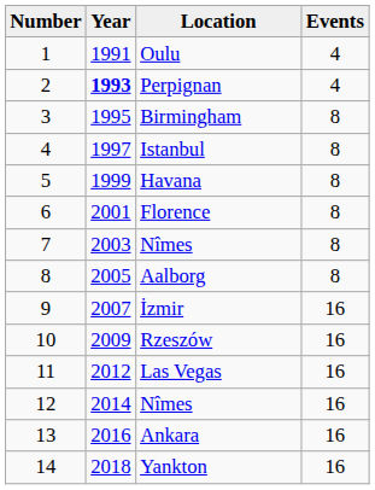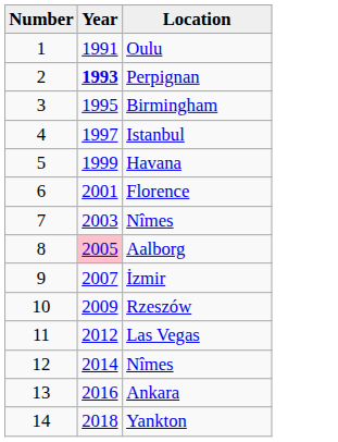- column: Events | 4 | 4 | 8 | 8 | 8 | 8 | 8 | 8 | 16 | 16 | 16 | 16 | 16 | 16
Aalborg | Year: no background -> pink background
